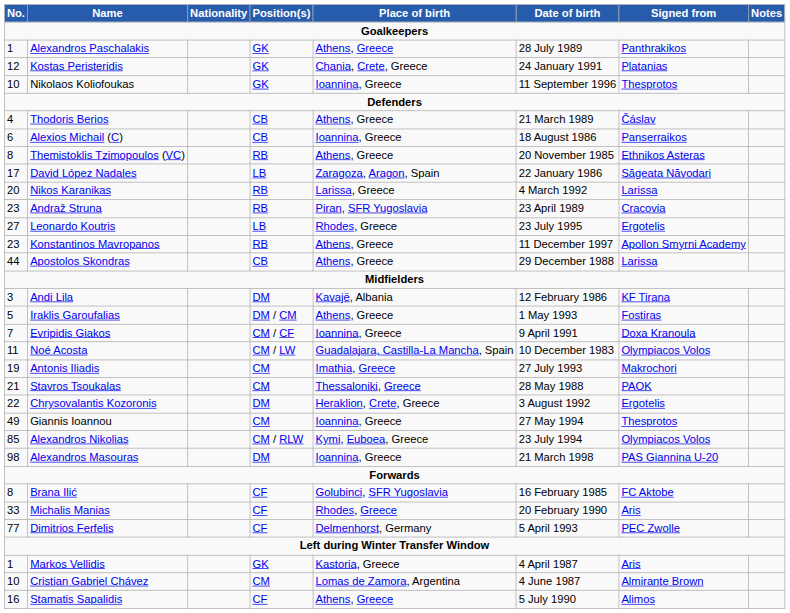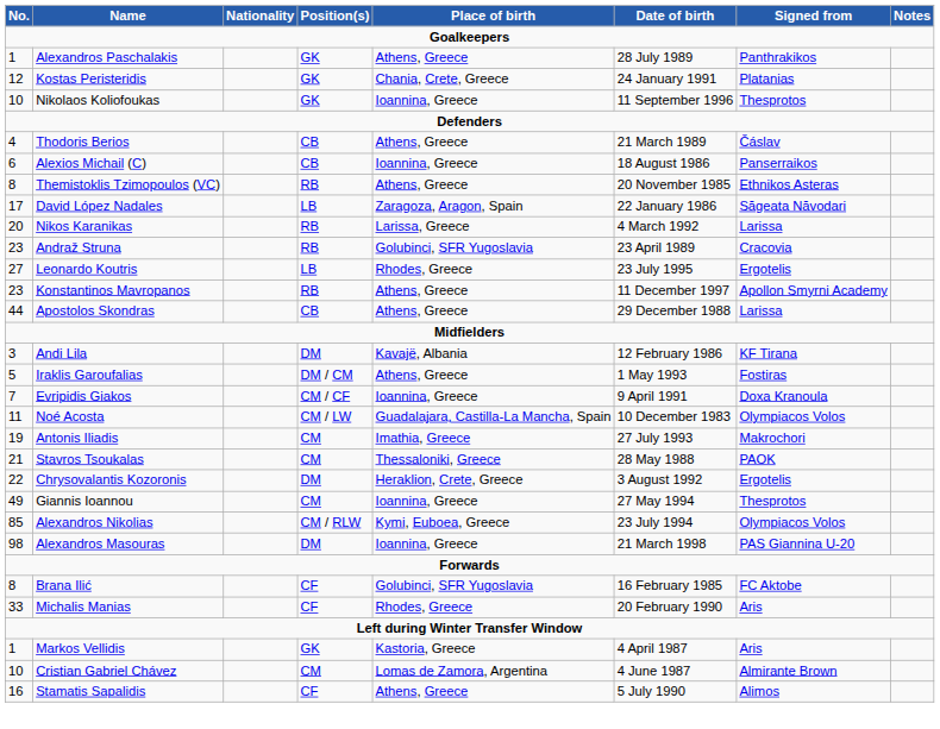Andraž Struna | Place of birth: Piran, SFR Yugoslavia -> Golubinci, SFR Yugoslavia
- row: 77 | Dimitrios Ferfelis | CF | Delmenhorst, Germany | 5 April 1993 | PEC Zwolle
